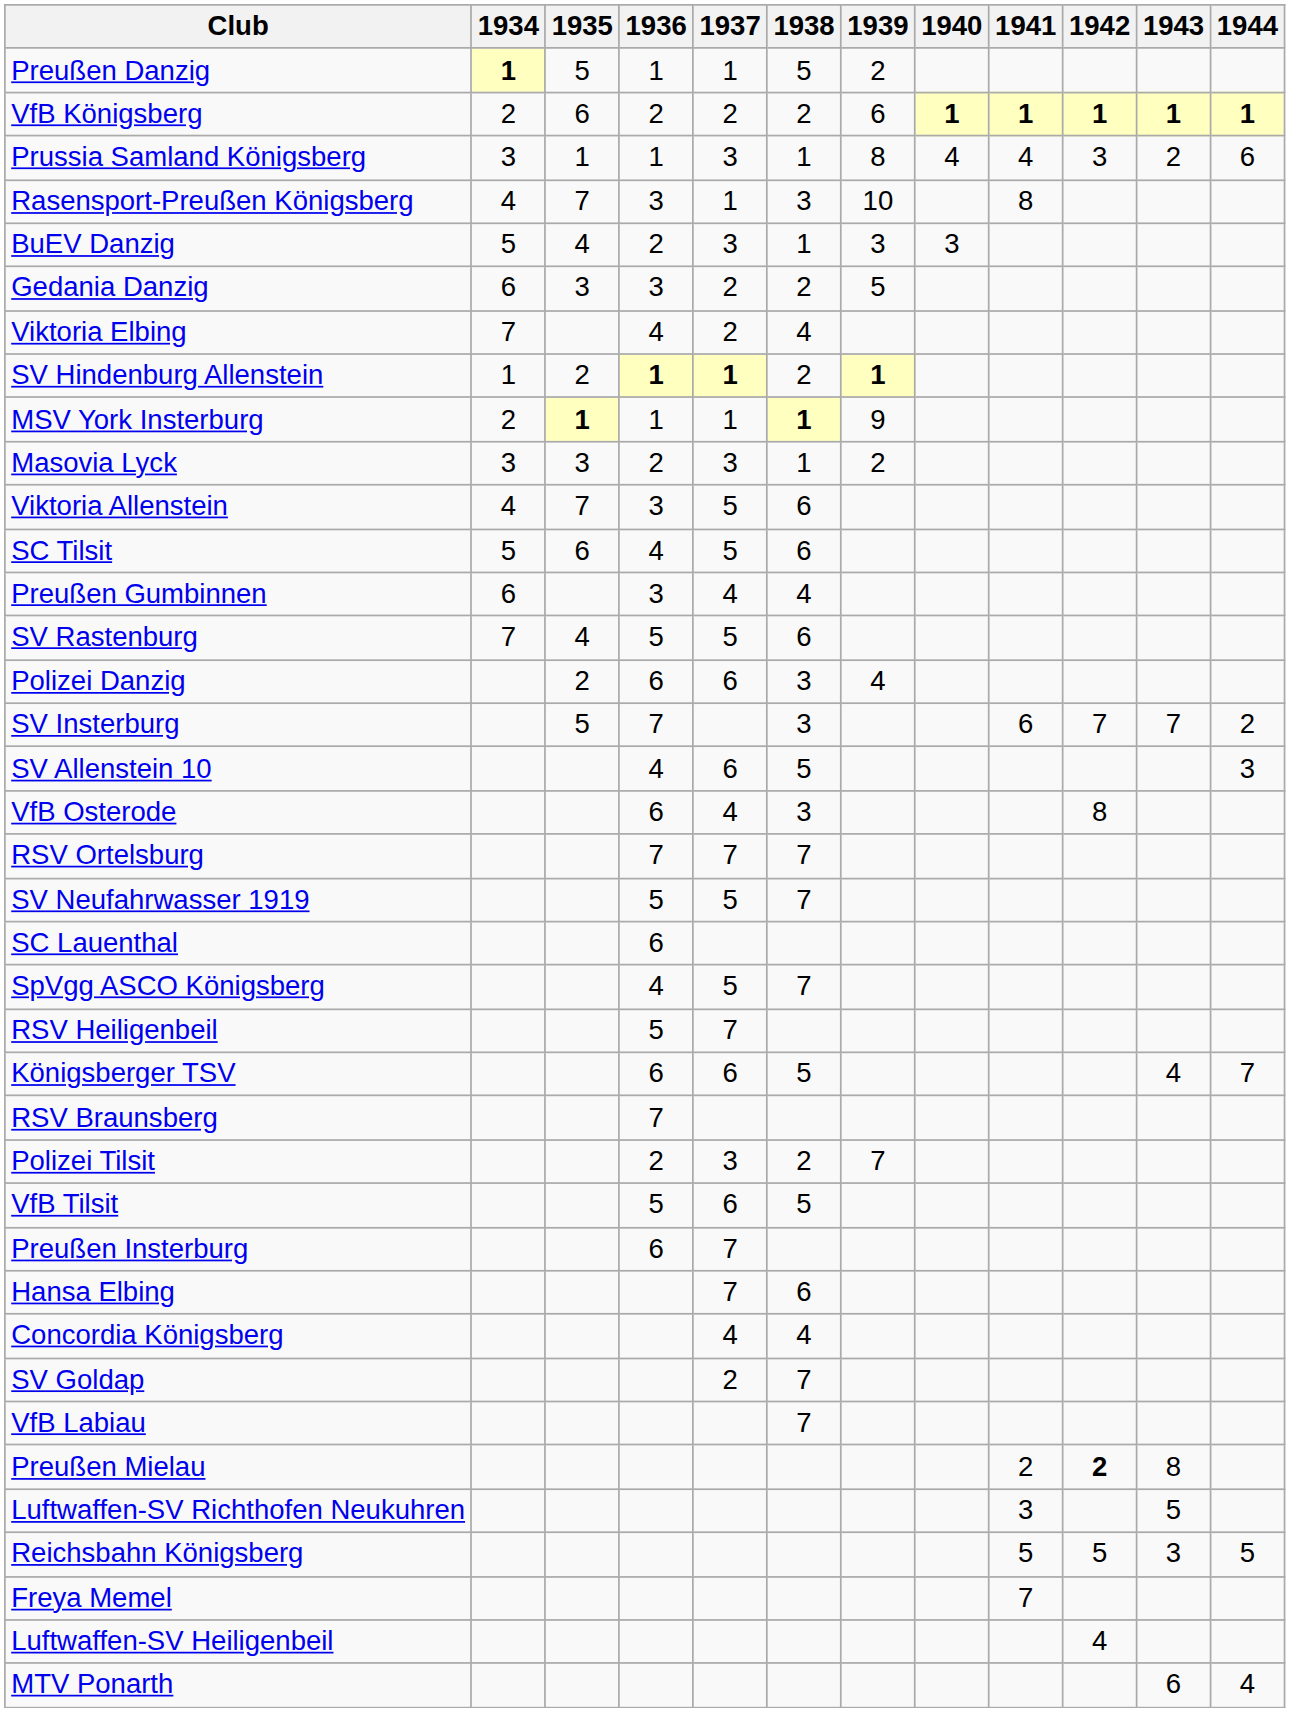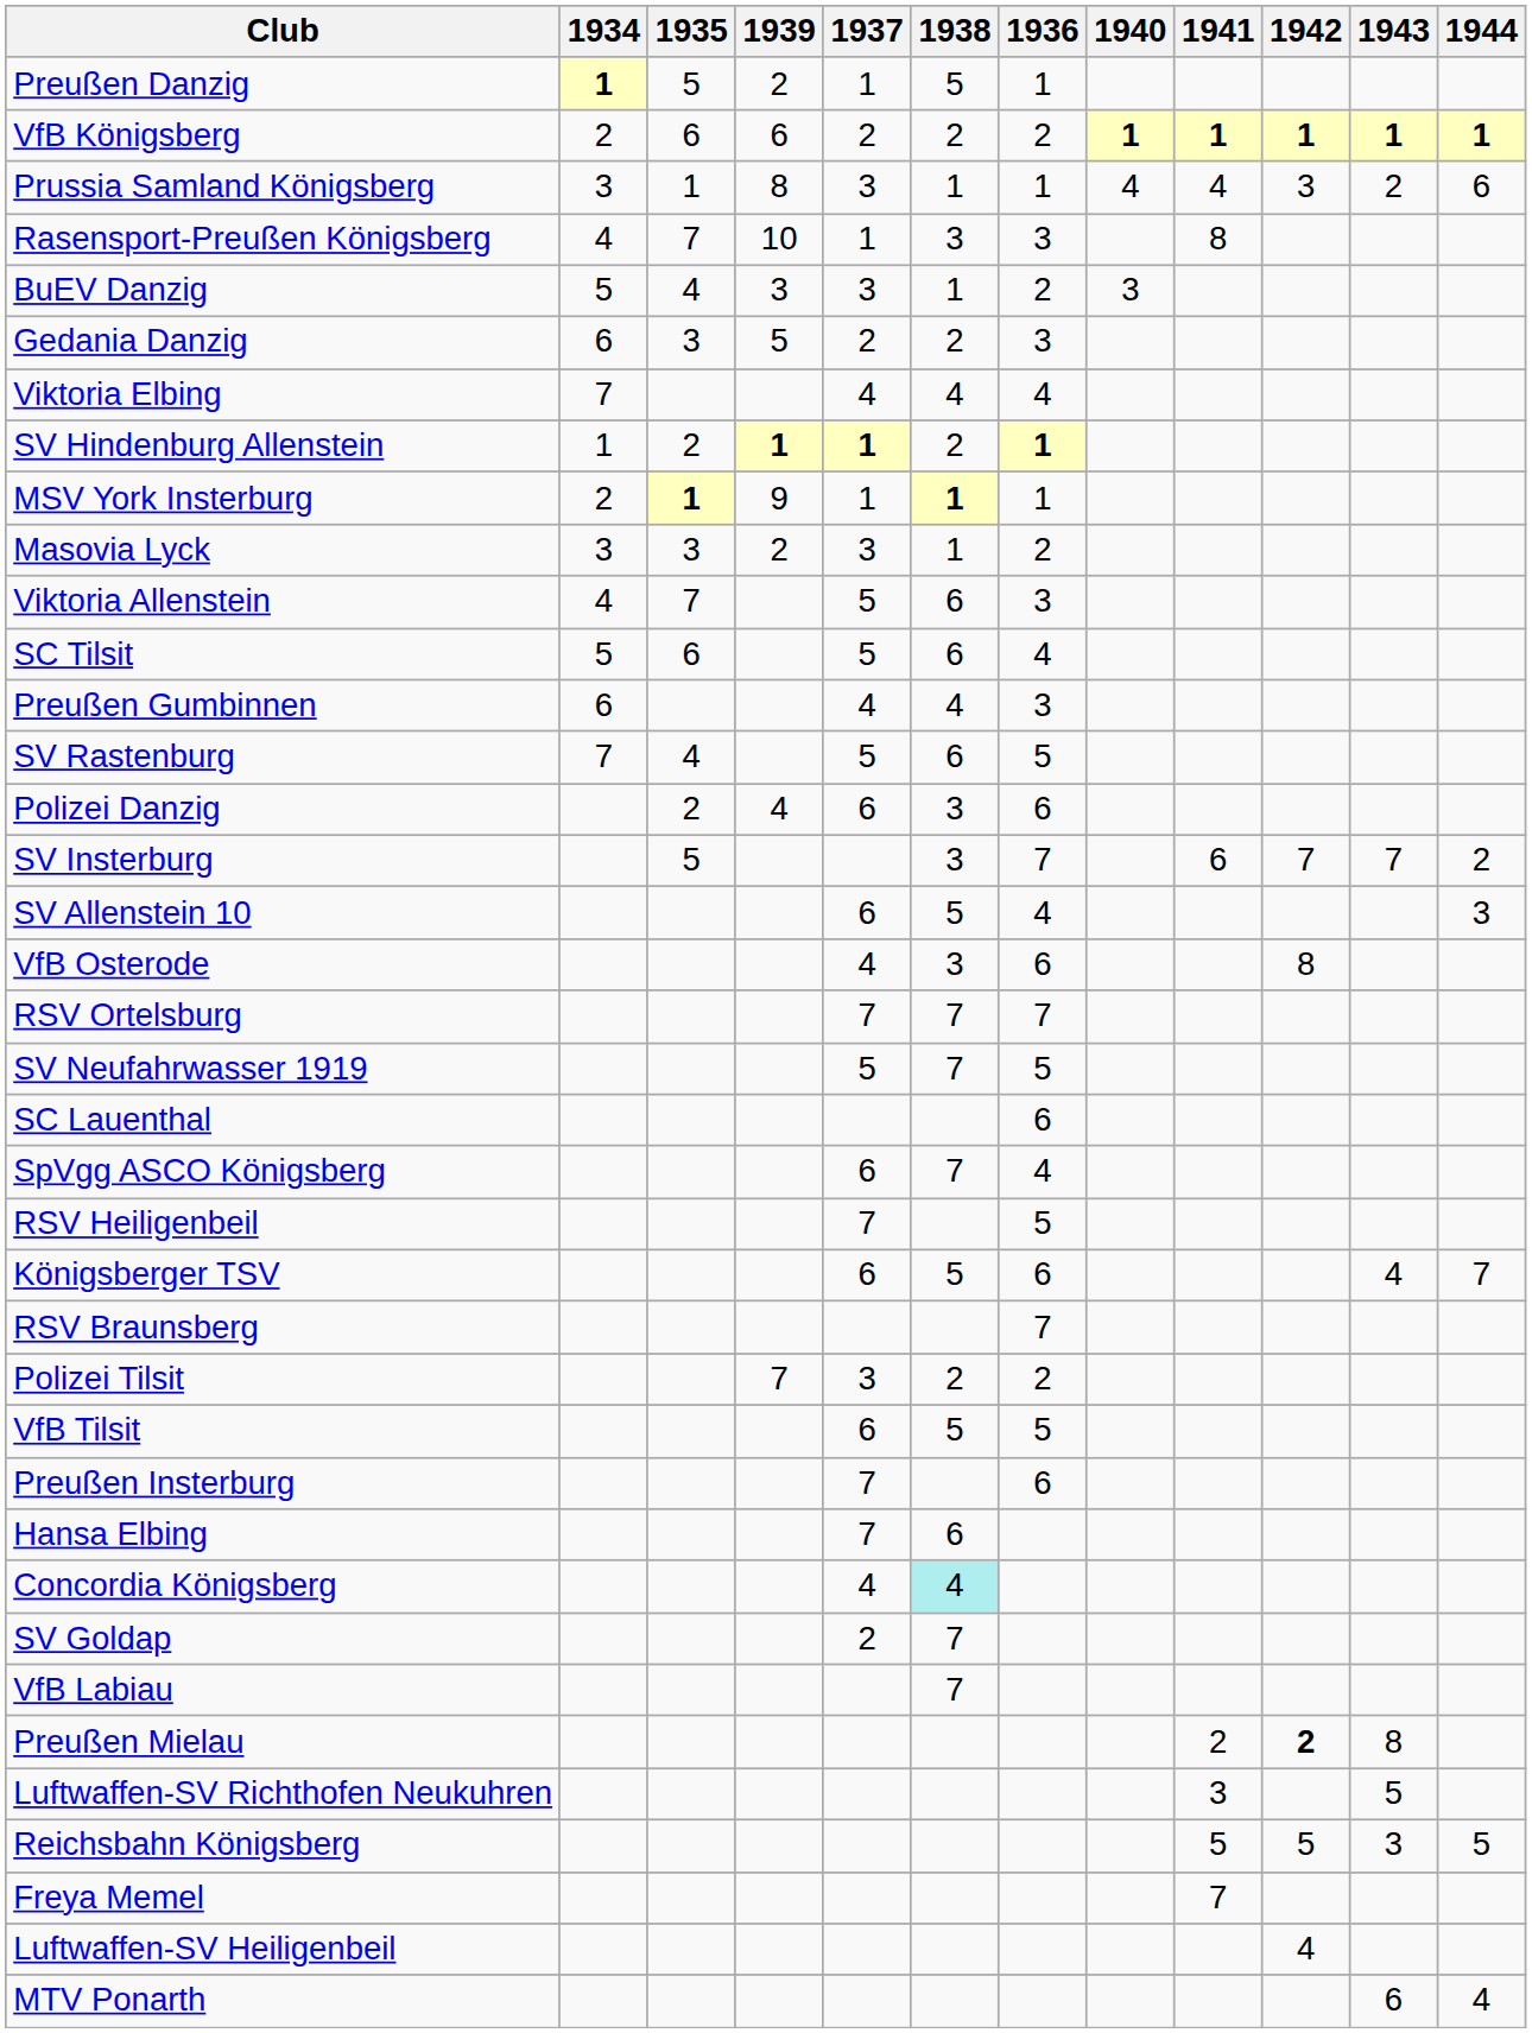columns swapped: 1936 <-> 1939
Viktoria Elbing | 1937: 2 -> 4
SpVgg ASCO Königsberg | 1937: 5 -> 6
Concordia Königsberg | 1938: no background -> paleturquoise background
